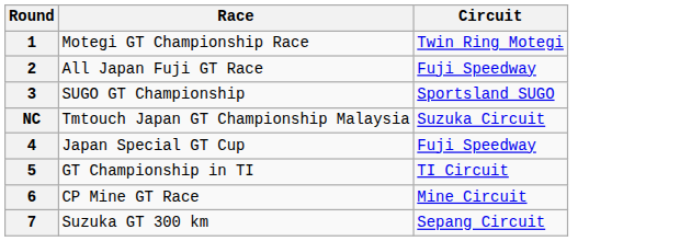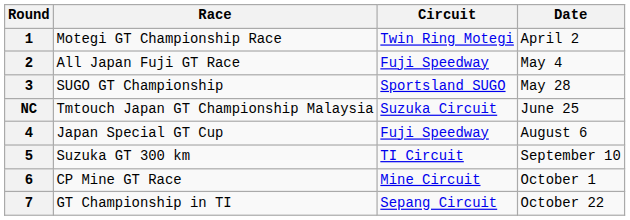+ column: Date | April 2 | May 4 | May 28 | June 25 | August 6 | September 10 | October 1 | October 22
5 | Race: GT Championship in TI -> Suzuka GT 300 km
7 | Race: Suzuka GT 300 km -> GT Championship in TI
